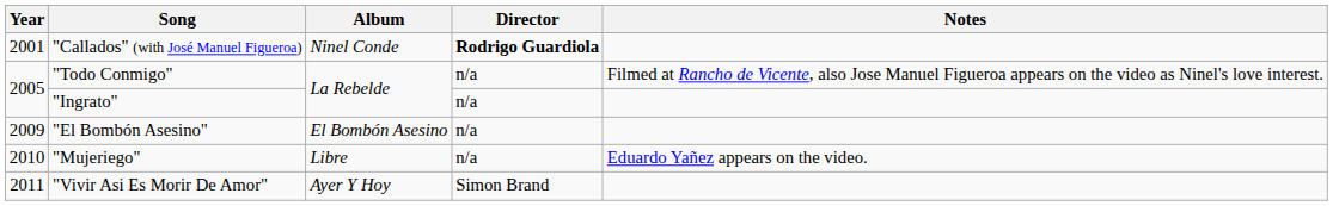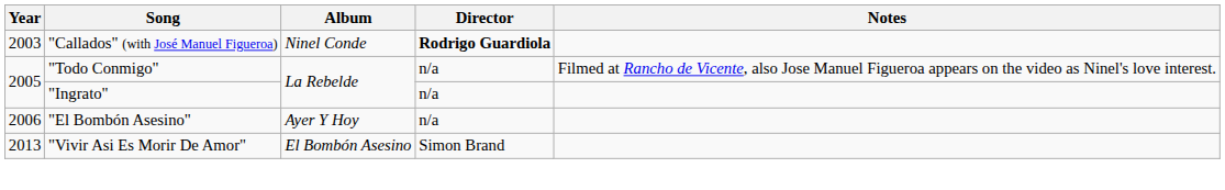"Callados" (with José Manuel Figueroa) | Year: 2001 -> 2003
"El Bombón Asesino" | Year: 2009 -> 2006
"El Bombón Asesino" | Album: El Bombón Asesino -> Ayer Y Hoy
- row: 2010 | "Mujeriego" | Libre | n/a | Eduardo Yañez appears on the video.
"Vivir Asi Es Morir De Amor" | Year: 2011 -> 2013
"Vivir Asi Es Morir De Amor" | Album: Ayer Y Hoy -> El Bombón Asesino
